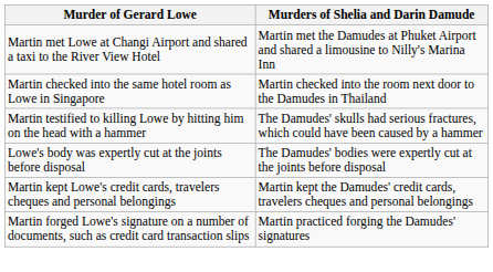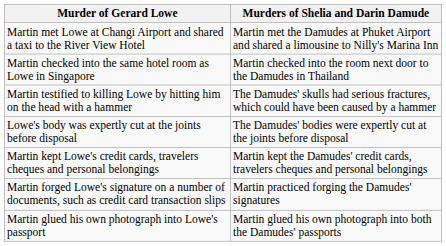+ row: Martin glued his own photograph into Lowe's passport | Martin glued his own photograph into both the Damudes' passports
